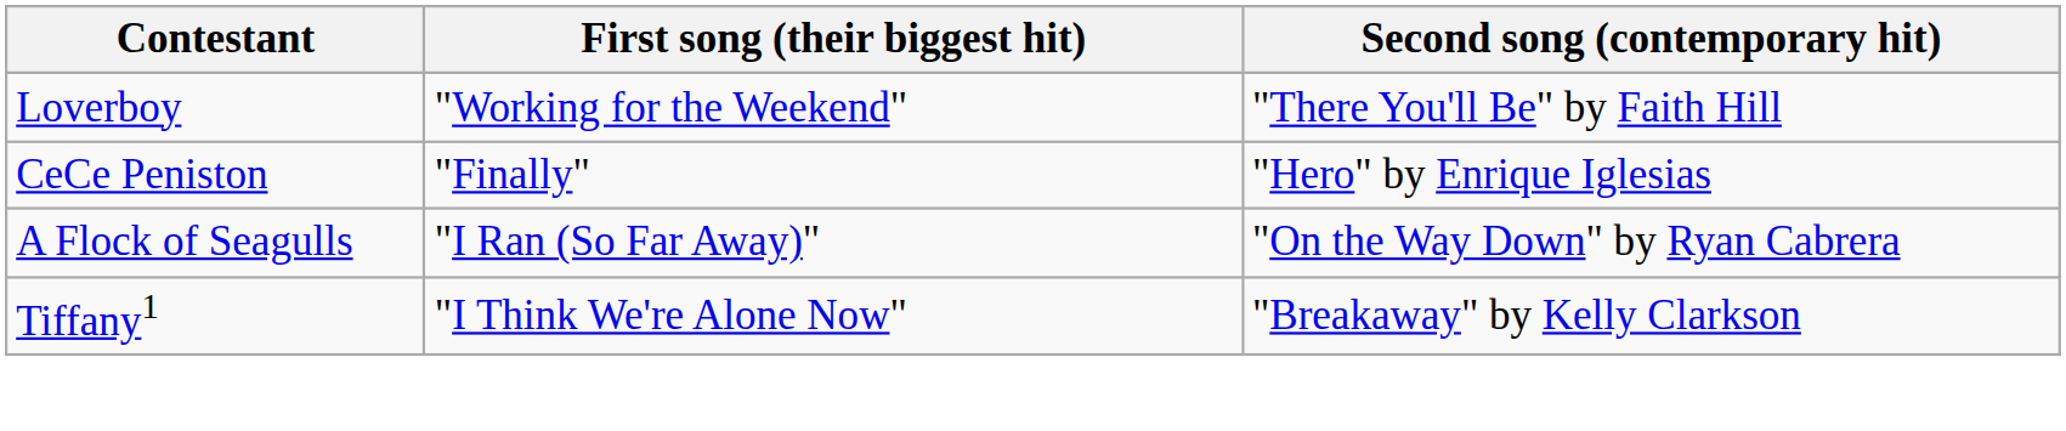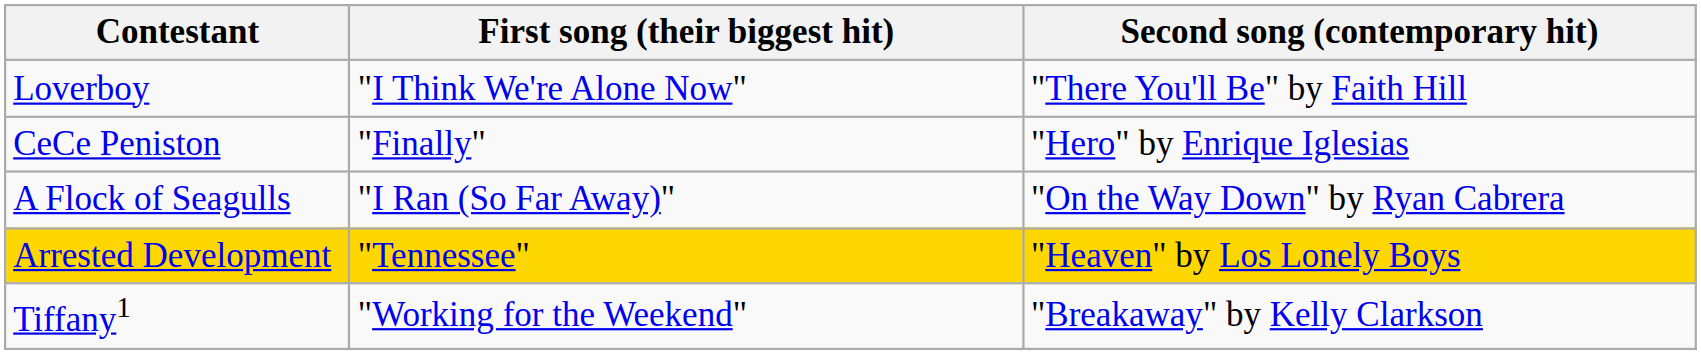Loverboy | First song (their biggest hit): "Working for the Weekend" -> "I Think We're Alone Now"
+ row: Arrested Development | "Tennessee" | "Heaven" by Los Lonely Boys
Tiffany1 | First song (their biggest hit): "I Think We're Alone Now" -> "Working for the Weekend"
